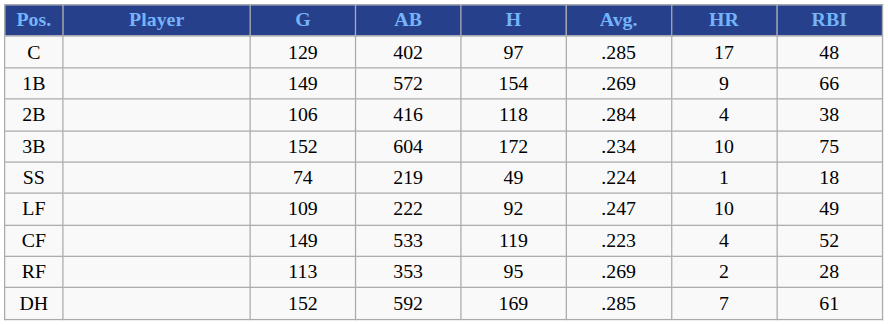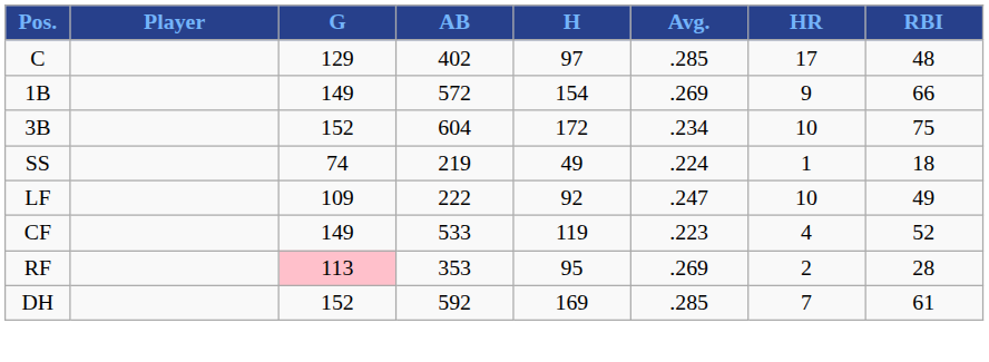- row: 2B | 106 | 416 | 118 | .284 | 4 | 38
RF | G: no background -> pink background
